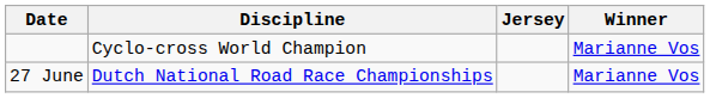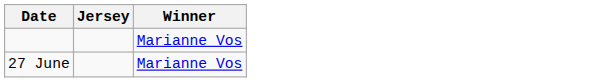- column: Discipline | Cyclo-cross World Champion | Dutch National Road Race Championships
